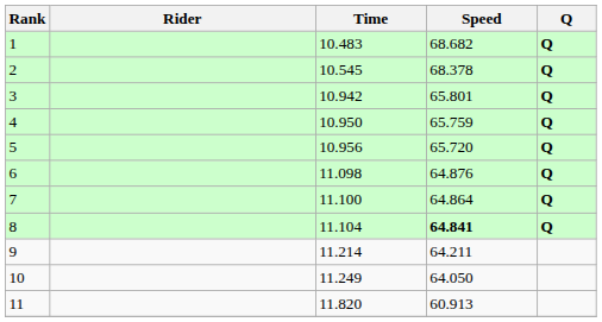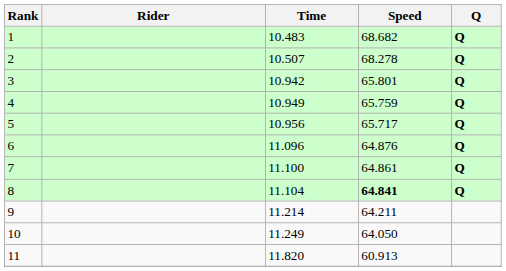2 | Time: 10.545 -> 10.507
2 | Speed: 68.378 -> 68.278
4 | Time: 10.950 -> 10.949
5 | Speed: 65.720 -> 65.717
6 | Time: 11.098 -> 11.096
7 | Speed: 64.864 -> 64.861
